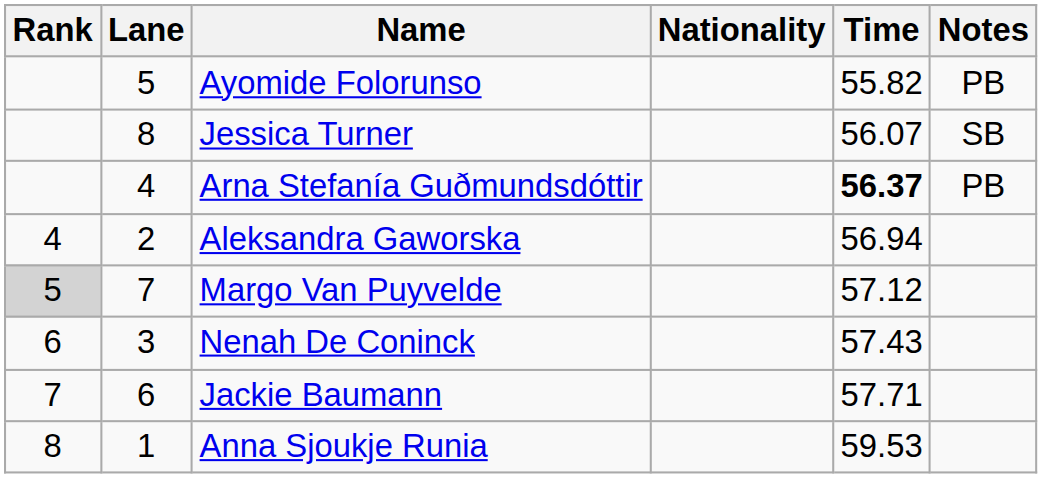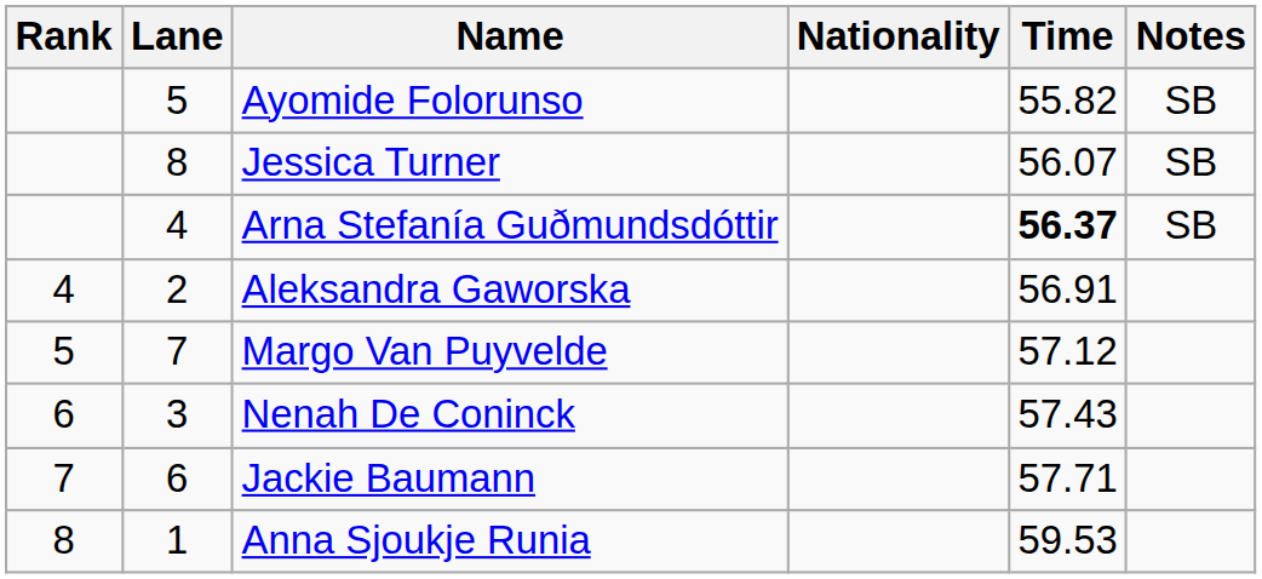Ayomide Folorunso | Notes: PB -> SB
Arna Stefanía Guðmundsdóttir | Notes: PB -> SB
Aleksandra Gaworska | Time: 56.94 -> 56.91
Margo Van Puyvelde | Rank: lightgrey background -> no background
